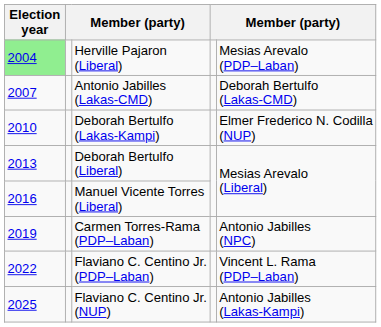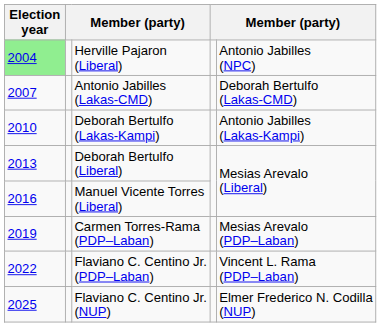Herville Pajaron (Liberal) | column 5: Mesias Arevalo (PDP–Laban) -> Antonio Jabilles (NPC)
Deborah Bertulfo (Lakas-Kampi) | column 5: Elmer Frederico N. Codilla (NUP) -> Antonio Jabilles (Lakas-Kampi)
Carmen Torres-Rama (PDP–Laban) | column 5: Antonio Jabilles (NPC) -> Mesias Arevalo (PDP–Laban)
Flaviano C. Centino Jr. (NUP) | column 5: Antonio Jabilles (Lakas-Kampi) -> Elmer Frederico N. Codilla (NUP)
